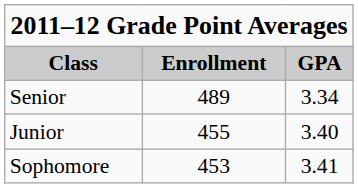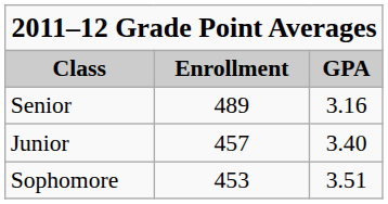Senior | GPA: 3.34 -> 3.16
Junior | Enrollment: 455 -> 457
Sophomore | GPA: 3.41 -> 3.51
